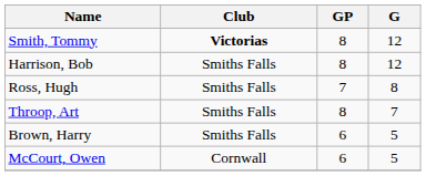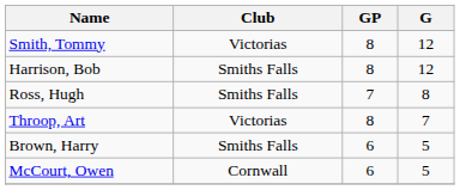Smith, Tommy | Club: bold -> normal
Throop, Art | Club: Smiths Falls -> Victorias
